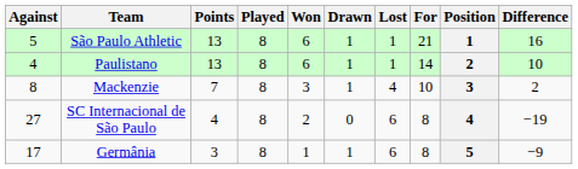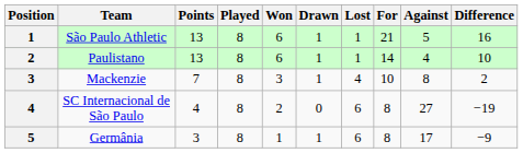columns swapped: Position <-> Against
